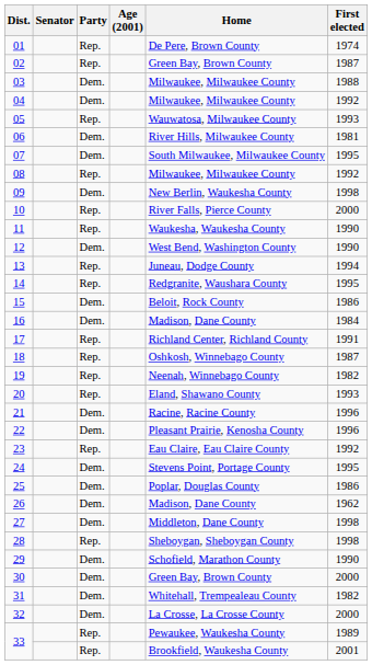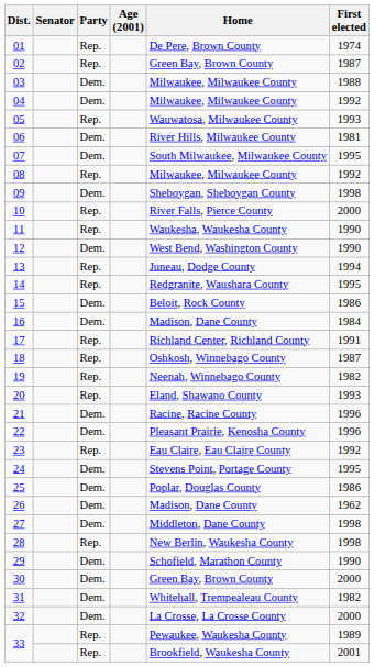09 | Home: New Berlin, Waukesha County -> Sheboygan, Sheboygan County
28 | Home: Sheboygan, Sheboygan County -> New Berlin, Waukesha County
